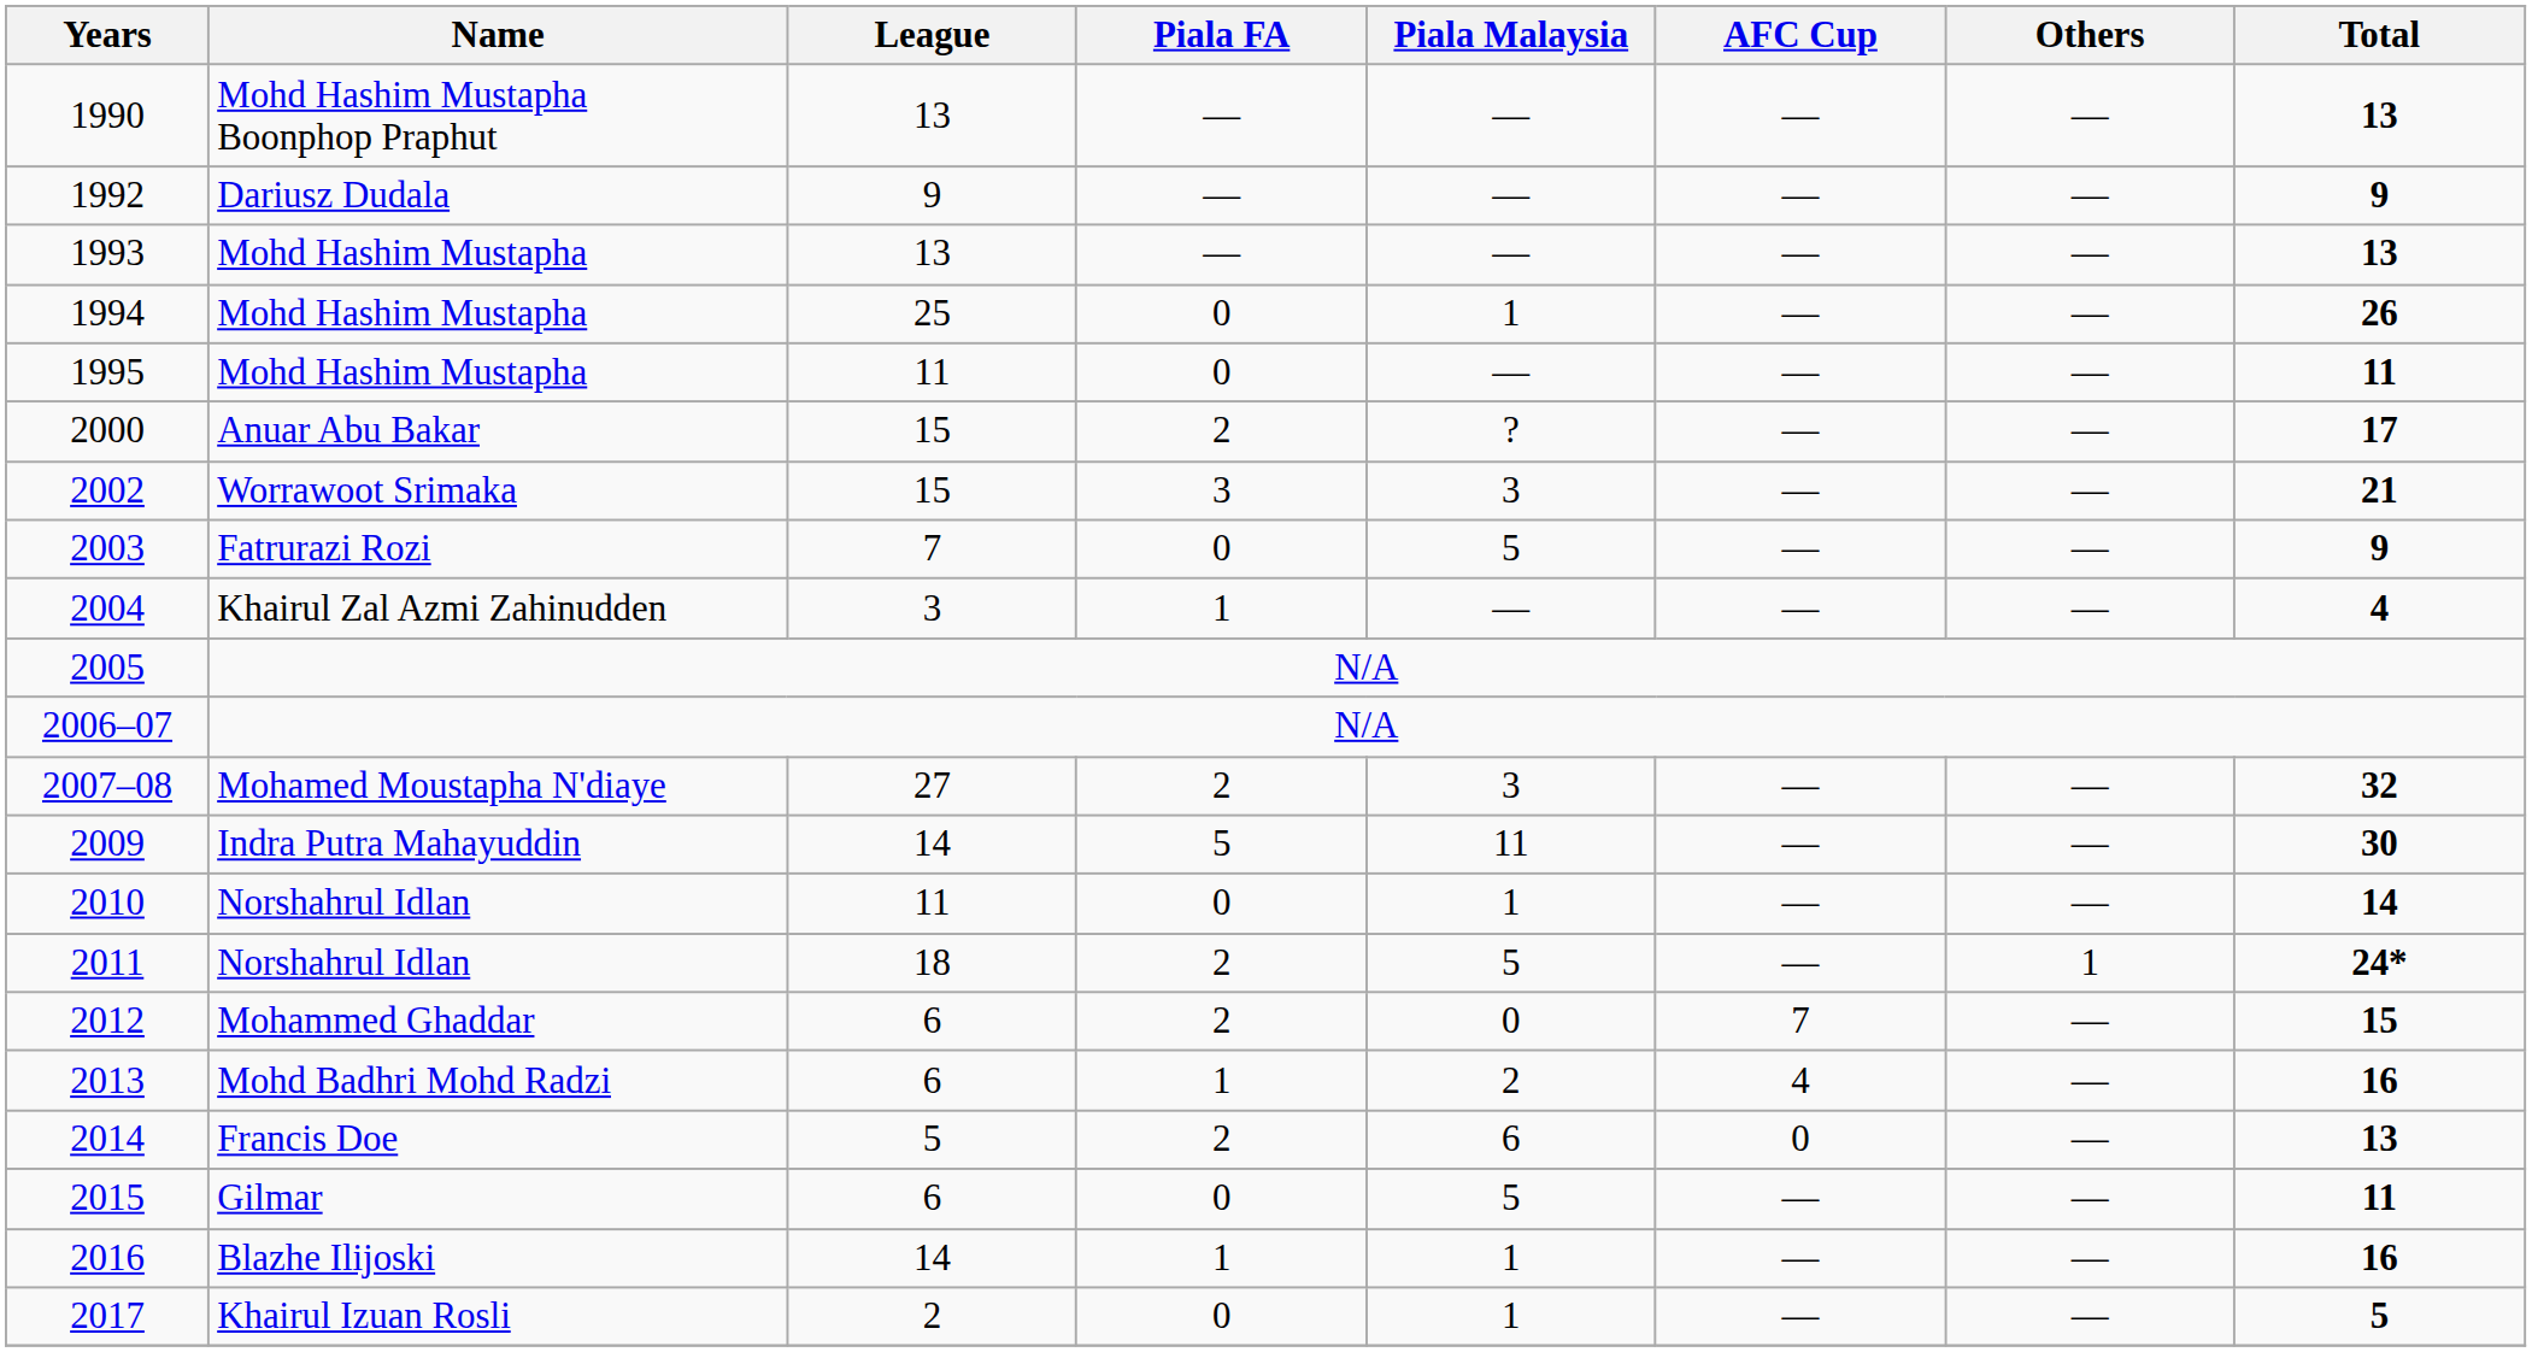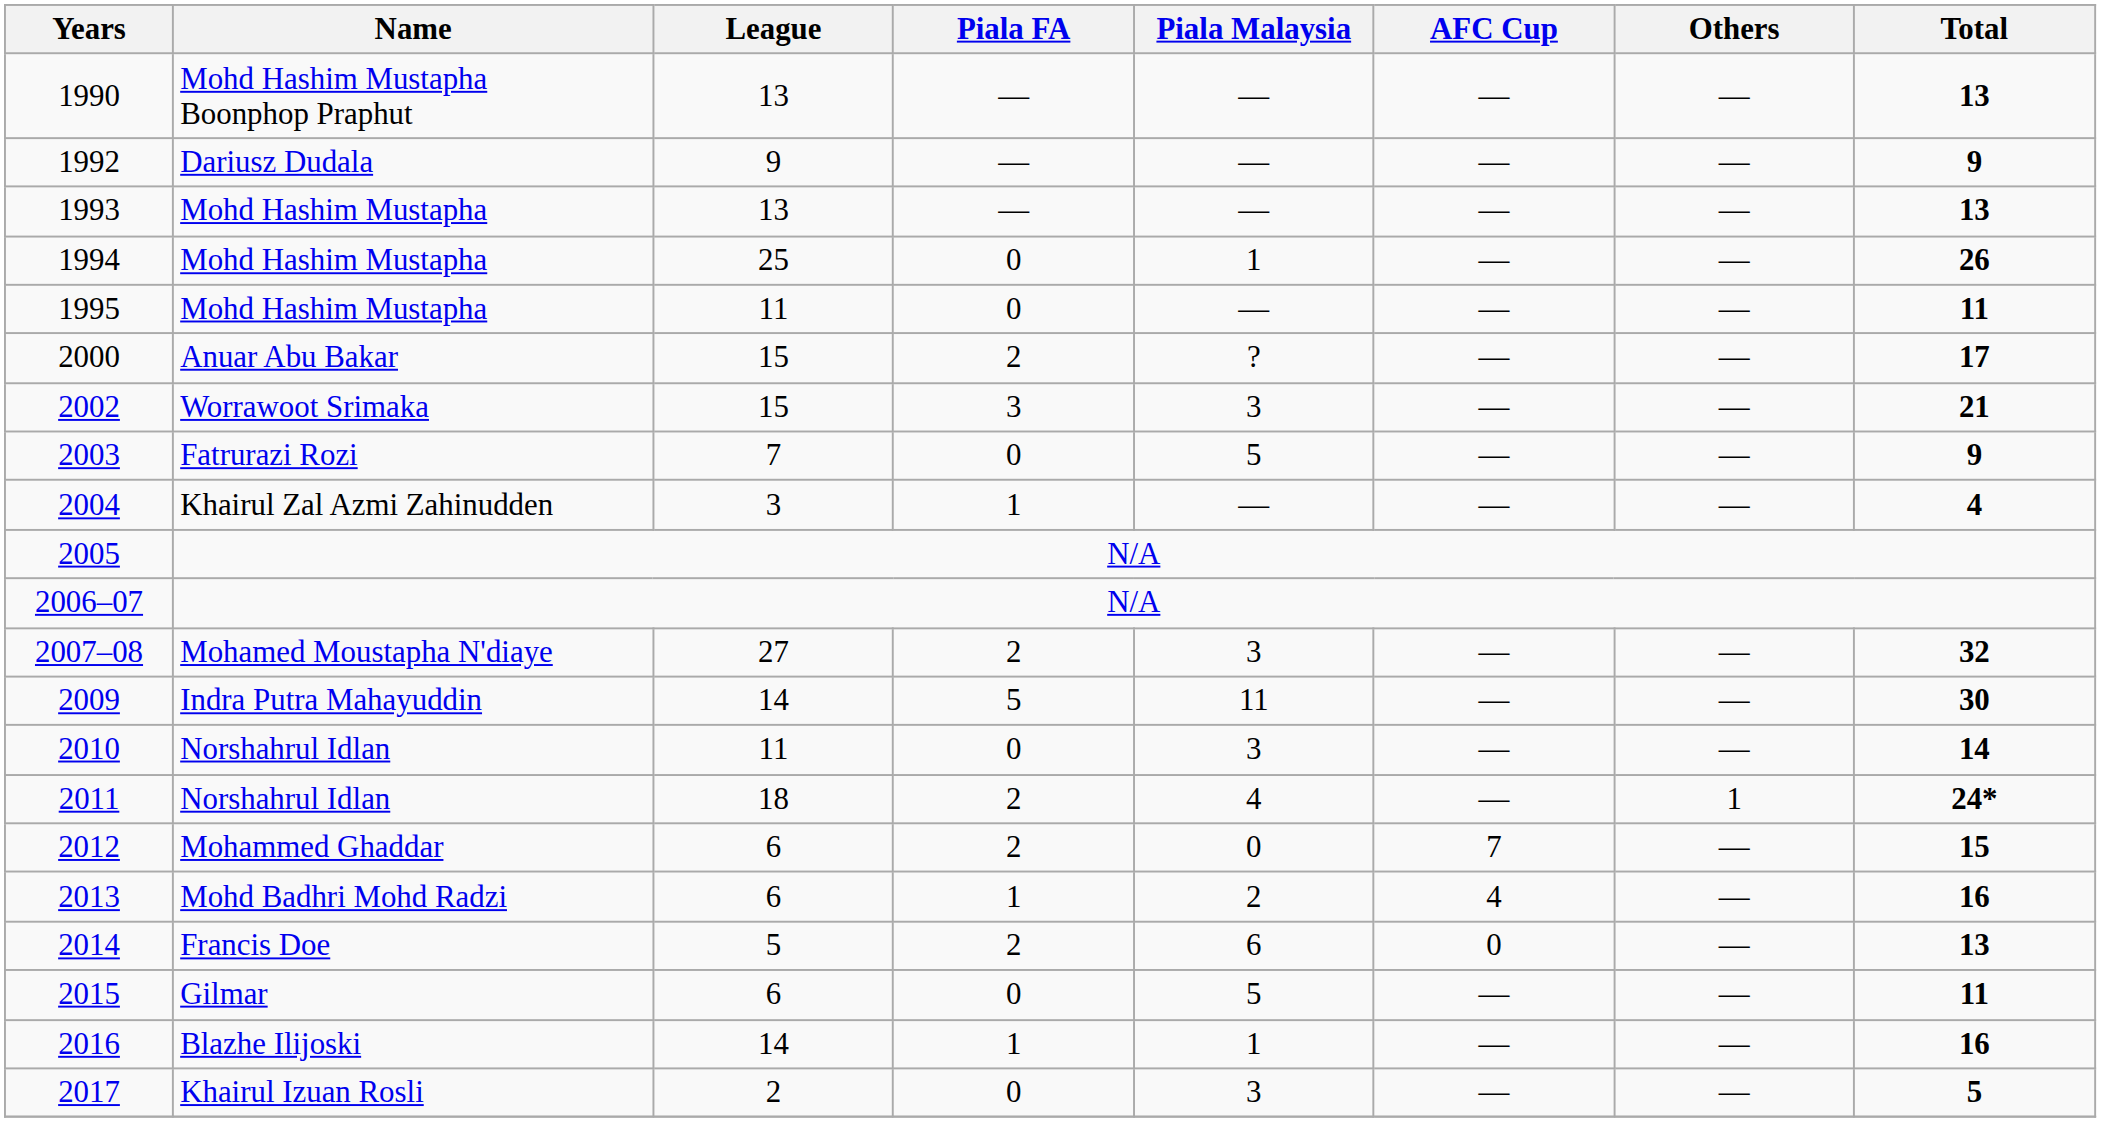2010 | Piala Malaysia: 1 -> 3
2011 | Piala Malaysia: 5 -> 4
2017 | Piala Malaysia: 1 -> 3
